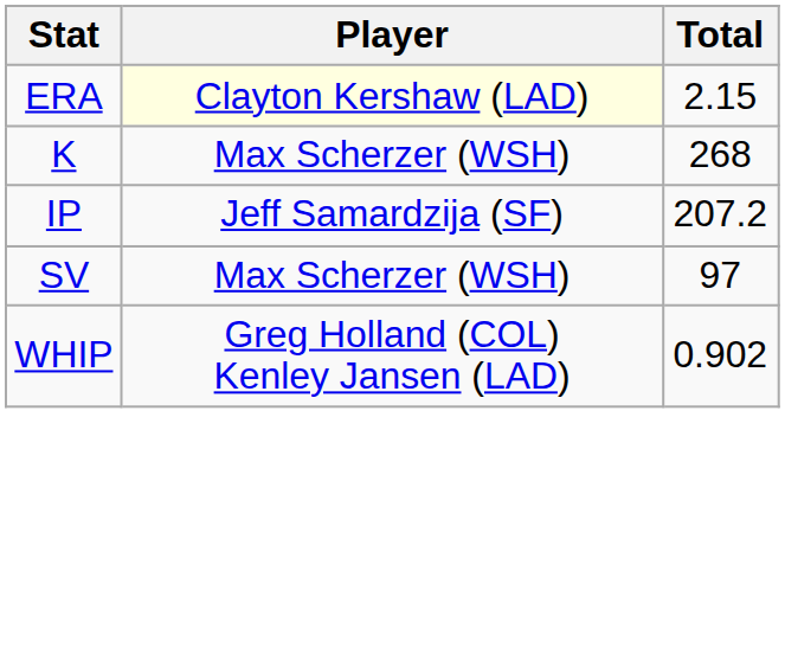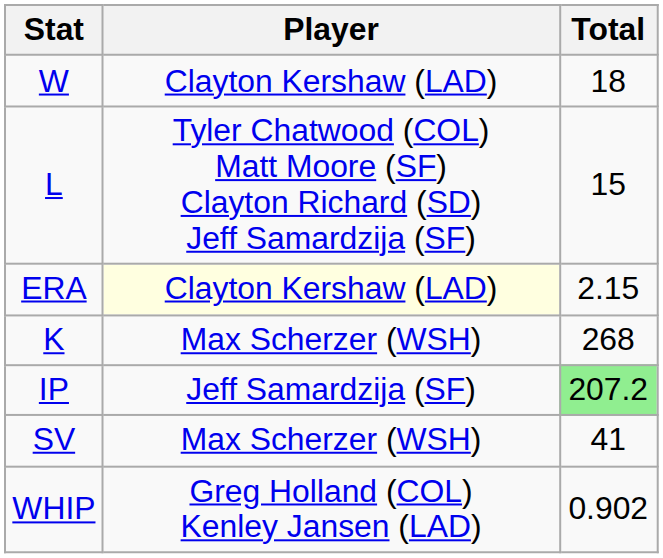+ row: W | Clayton Kershaw (LAD) | 18
+ row: L | Tyler Chatwood (COL) Matt Moore (SF) Clayton Richard (SD) Jeff Samardzija (SF) | 15
IP | Total: no background -> lightgreen background
SV | Total: 97 -> 41
